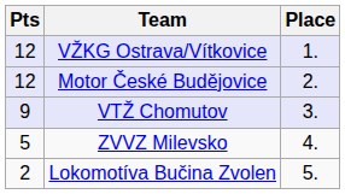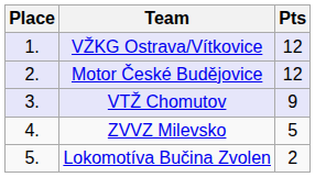columns swapped: Place <-> Pts
